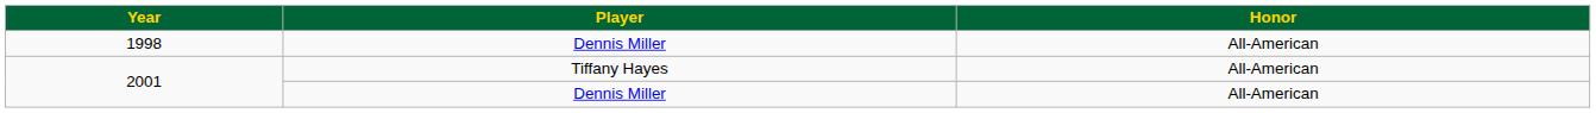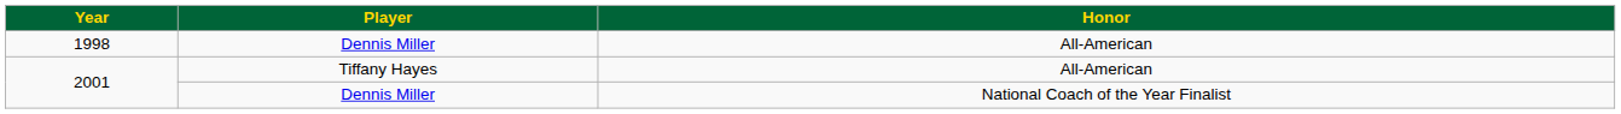2001 / Dennis Miller | Honor: All-American -> National Coach of the Year Finalist
